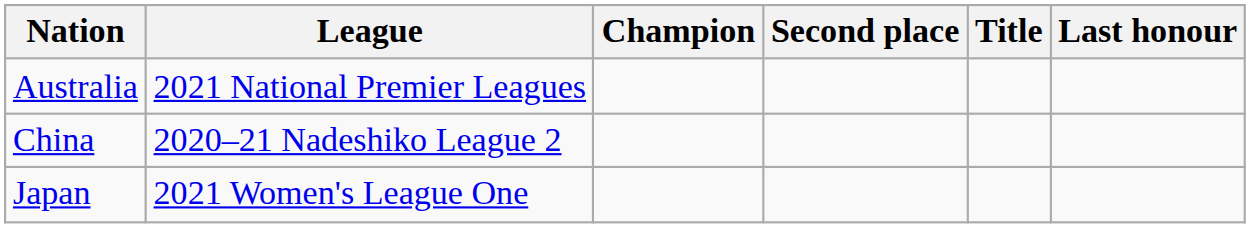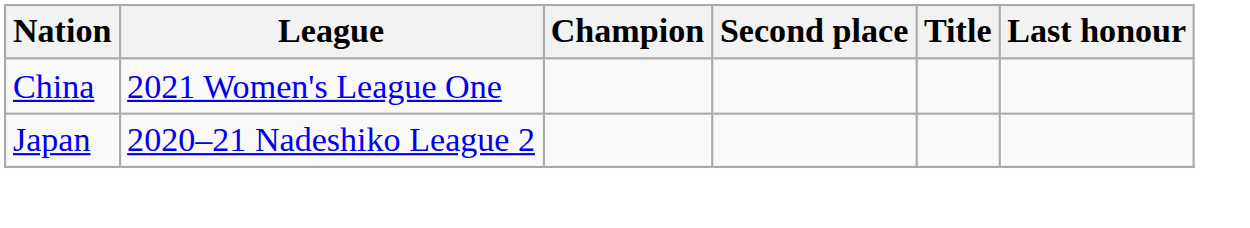- row: Australia | 2021 National Premier Leagues
China | League: 2020–21 Nadeshiko League 2 -> 2021 Women's League One
Japan | League: 2021 Women's League One -> 2020–21 Nadeshiko League 2
